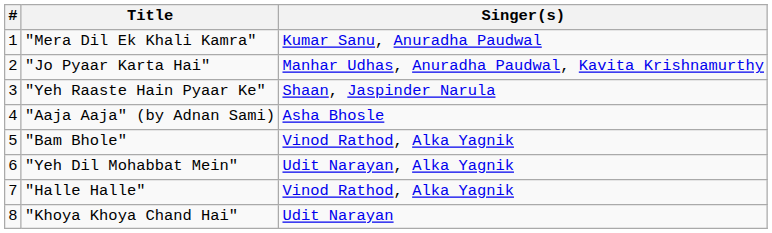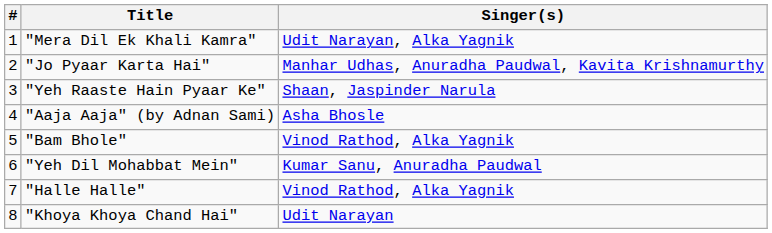"Mera Dil Ek Khali Kamra" | Singer(s): Kumar Sanu, Anuradha Paudwal -> Udit Narayan, Alka Yagnik
"Yeh Dil Mohabbat Mein" | Singer(s): Udit Narayan, Alka Yagnik -> Kumar Sanu, Anuradha Paudwal
